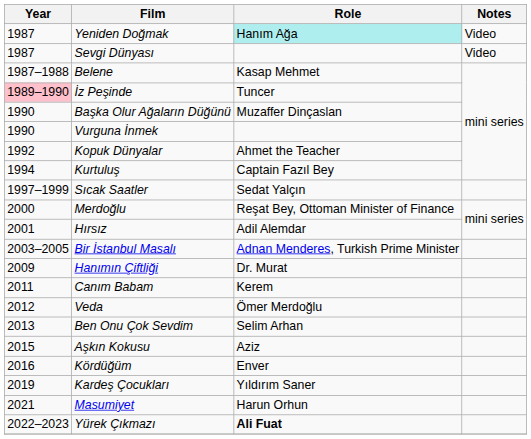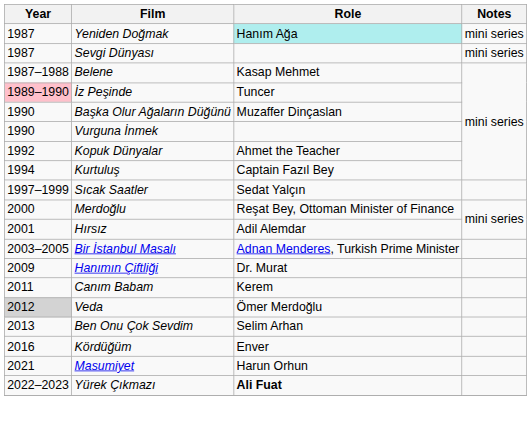Yeniden Doğmak | Notes: Video -> mini series
Sevgi Dünyası | Notes: Video -> mini series
Veda | Year: no background -> lightgrey background
- row: 2015 | Aşkın Kokusu | Aziz
- row: 2019 | Kardeş Çocukları | Yıldırım Saner
